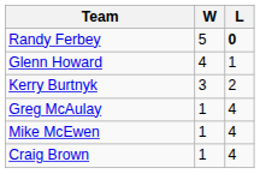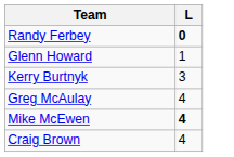- column: W | 5 | 4 | 3 | 1 | 1 | 1
Kerry Burtnyk | L: 2 -> 3
Mike McEwen | L: normal -> bold
